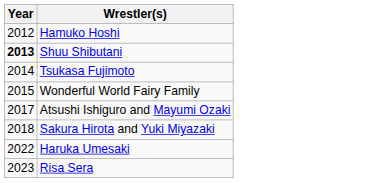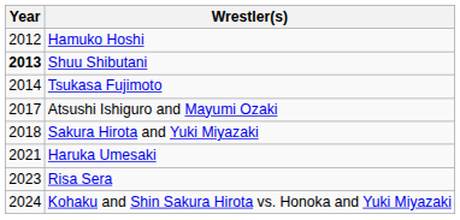- row: 2015 | Wonderful World Fairy Family
Haruka Umesaki | Year: 2022 -> 2021
+ row: 2024 | Kohaku and Shin Sakura Hirota vs. Honoka and Yuki Miyazaki
